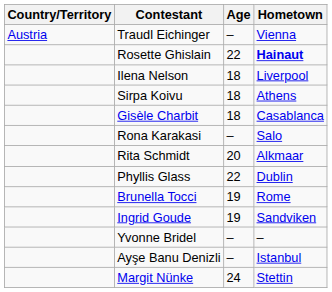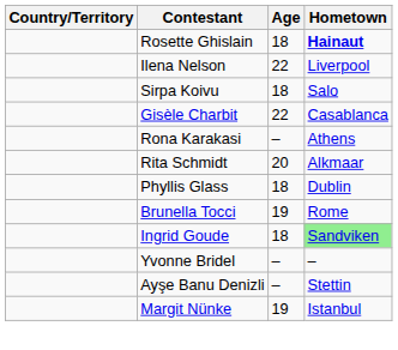- row: Austria | Traudl Eichinger | – | Vienna
Rosette Ghislain | Age: 22 -> 18
Ilena Nelson | Age: 18 -> 22
Sirpa Koivu | Hometown: Athens -> Salo
Gisèle Charbit | Age: 18 -> 22
Rona Karakasi | Hometown: Salo -> Athens
Phyllis Glass | Age: 22 -> 18
Ingrid Goude | Age: 19 -> 18
Ingrid Goude | Hometown: no background -> lightgreen background
Ayşe Banu Denizli | Hometown: Istanbul -> Stettin
Margit Nünke | Age: 24 -> 19
Margit Nünke | Hometown: Stettin -> Istanbul
